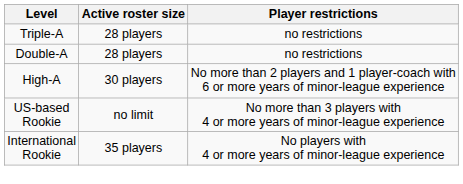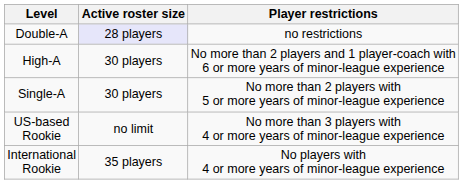- row: Triple-A | 28 players | no restrictions
Double-A | Active roster size: no background -> lavender background
+ row: Single-A | 30 players | No more than 2 players with 5 or more years of minor-league experience
